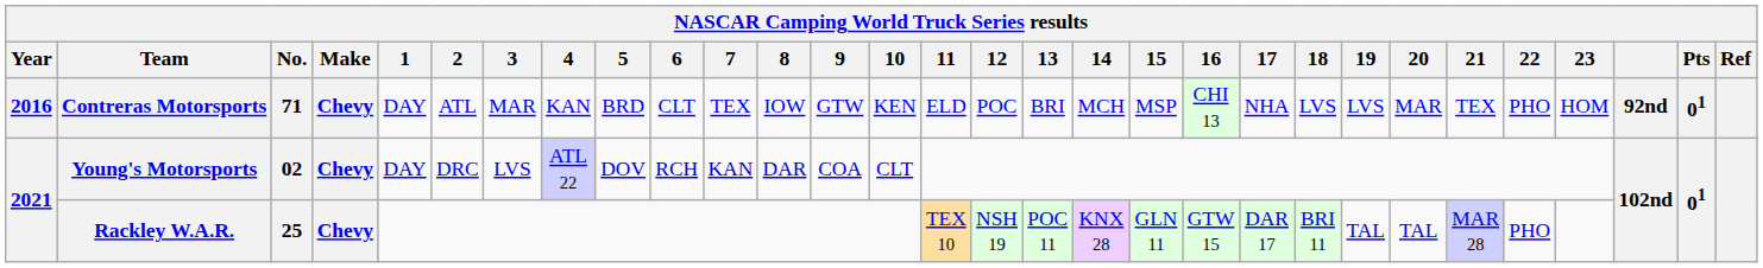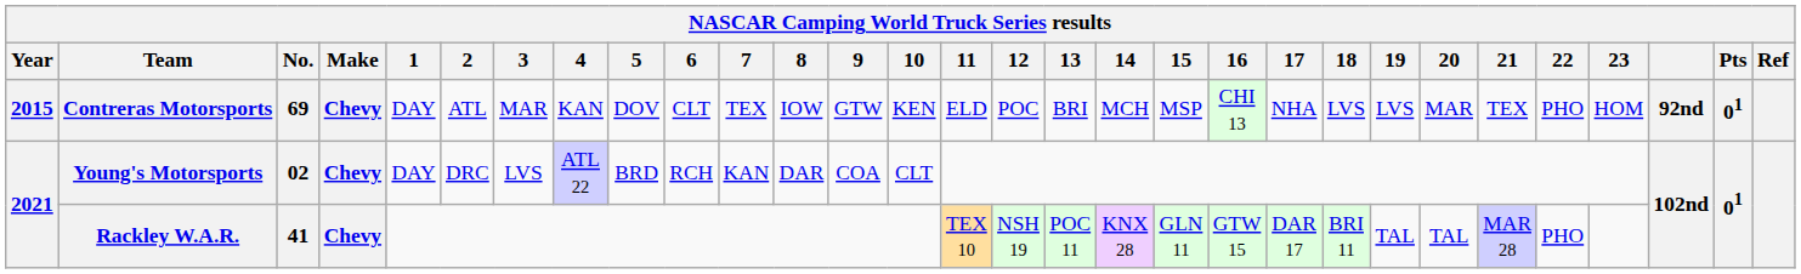Contreras Motorsports | Year: 2016 -> 2015
Contreras Motorsports | No.: 71 -> 69
Contreras Motorsports | 5: BRD -> DOV
Young's Motorsports | 5: DOV -> BRD
Rackley W.A.R. | No.: 25 -> 41
